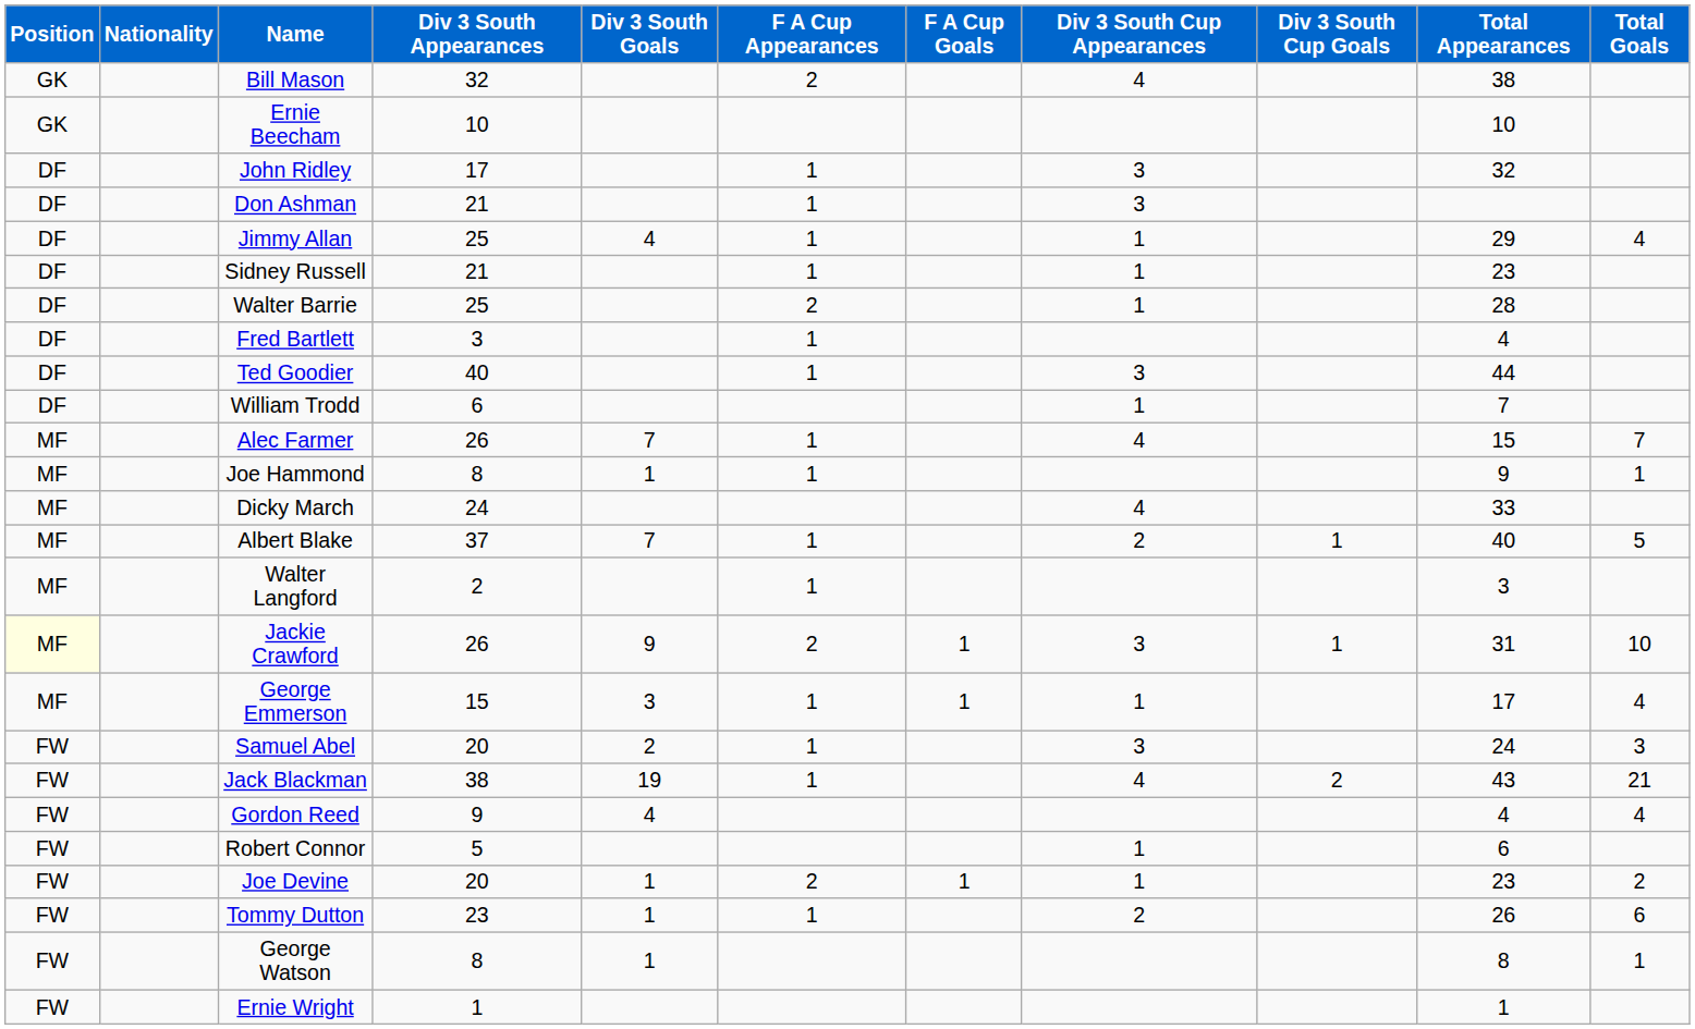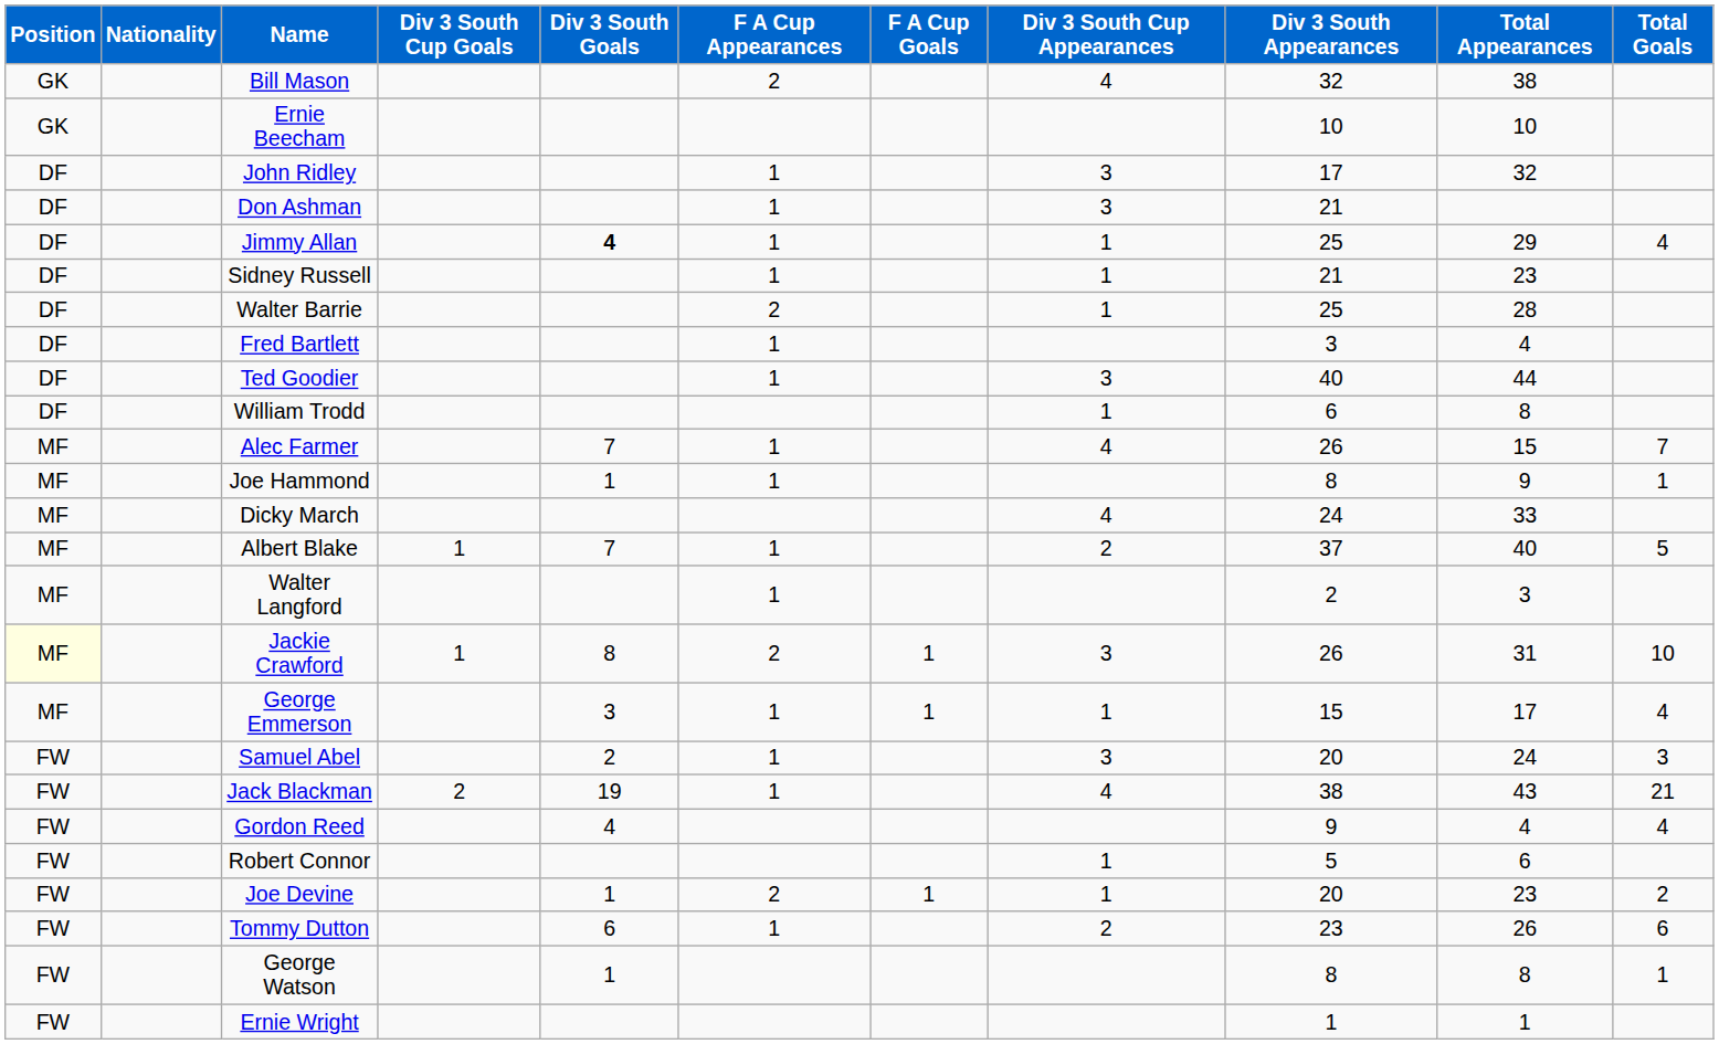columns swapped: Div 3 South Appearances <-> Div 3 South Cup Goals
Jimmy Allan | Div 3 South Goals: normal -> bold
William Trodd | Total Appearances: 7 -> 8
Jackie Crawford | Div 3 South Goals: 9 -> 8
Tommy Dutton | Div 3 South Goals: 1 -> 6
